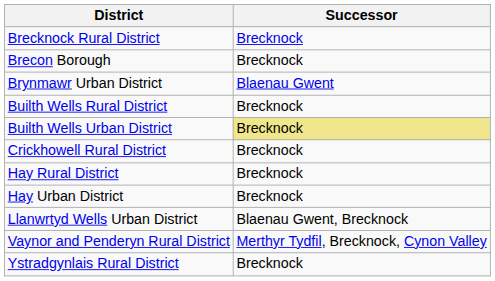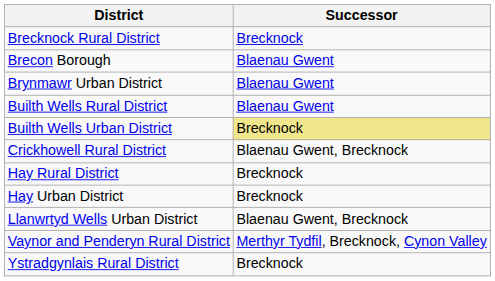Brecon Borough | Successor: Brecknock -> Blaenau Gwent
Builth Wells Rural District | Successor: Brecknock -> Blaenau Gwent
Crickhowell Rural District | Successor: Brecknock -> Blaenau Gwent, Brecknock
